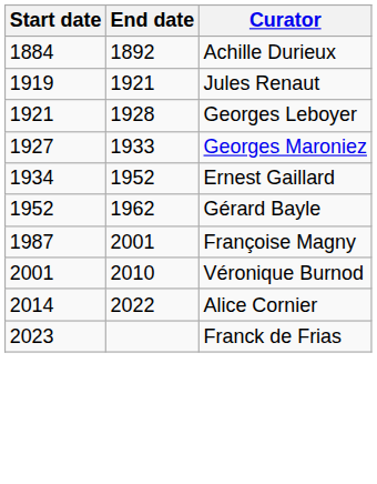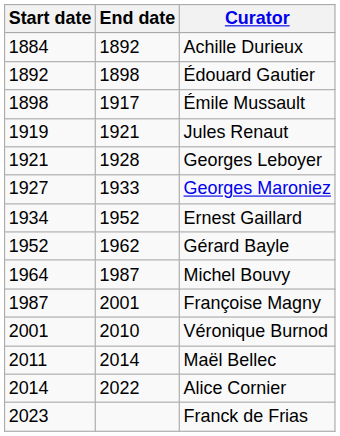+ row: 1892 | 1898 | Édouard Gautier
+ row: 1898 | 1917 | Émile Mussault
+ row: 1964 | 1987 | Michel Bouvy
+ row: 2011 | 2014 | Maël Bellec
